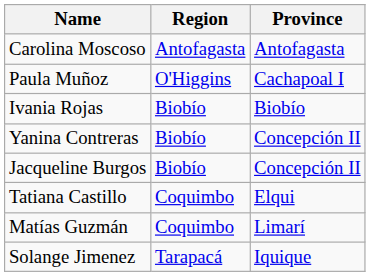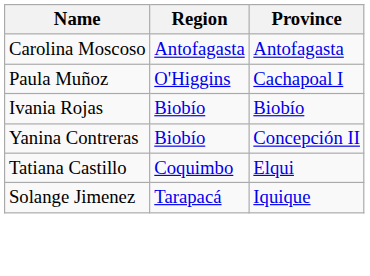- row: Jacqueline Burgos | Biobío | Concepción II
- row: Matías Guzmán | Coquimbo | Limarí
